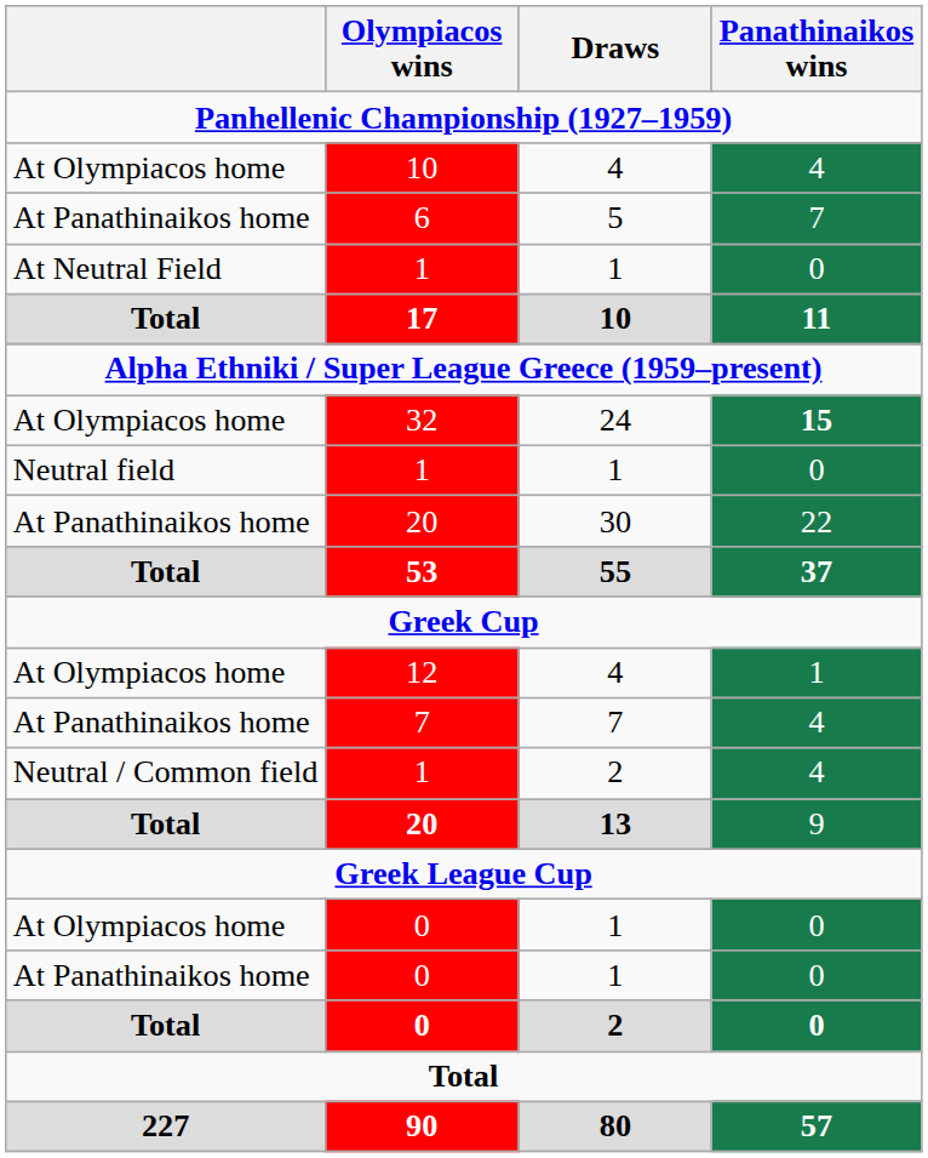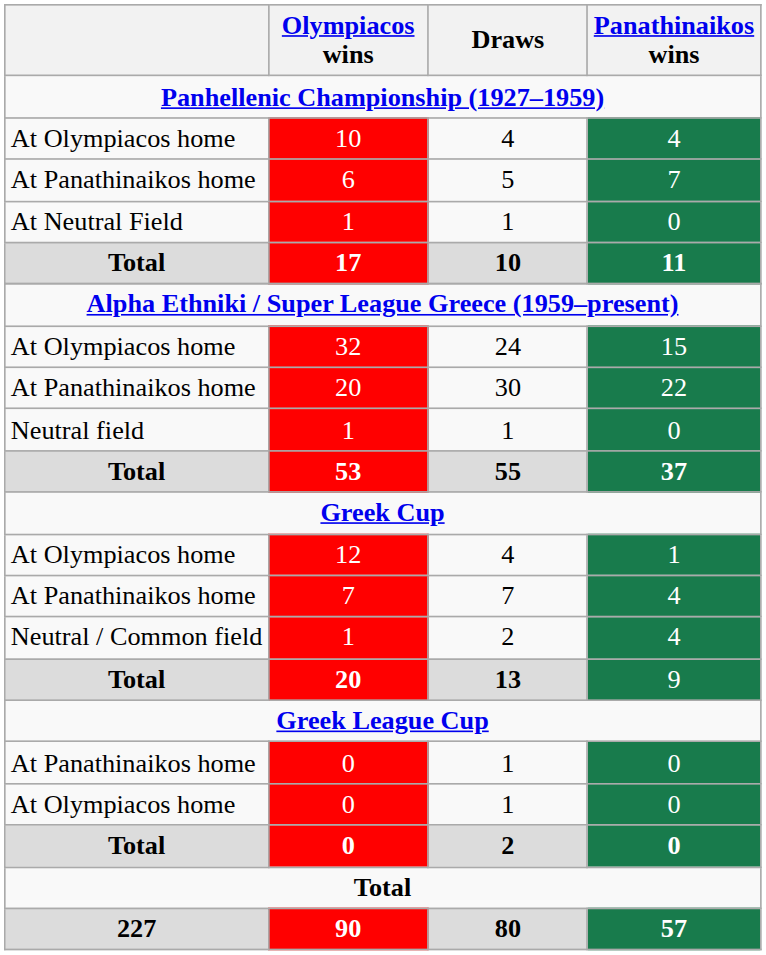32 | Panathinaikos wins: bold -> normal
rows swapped: At Panathinaikos home / 20 <-> Neutral field / 1
rows swapped: At Olympiacos home / 0 <-> At Panathinaikos home / 0
